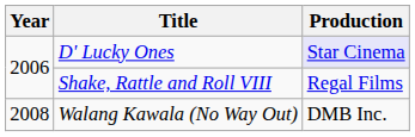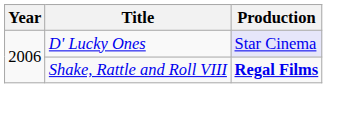Shake, Rattle and Roll VIII | Production: normal -> bold
- row: 2008 | Walang Kawala (No Way Out) | DMB Inc.
